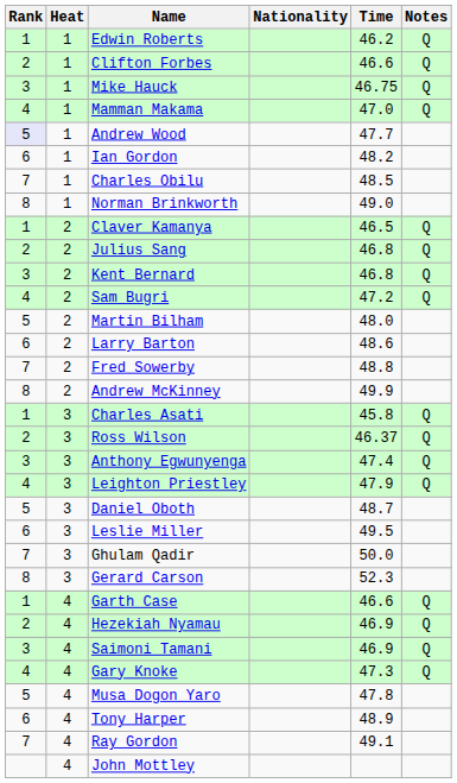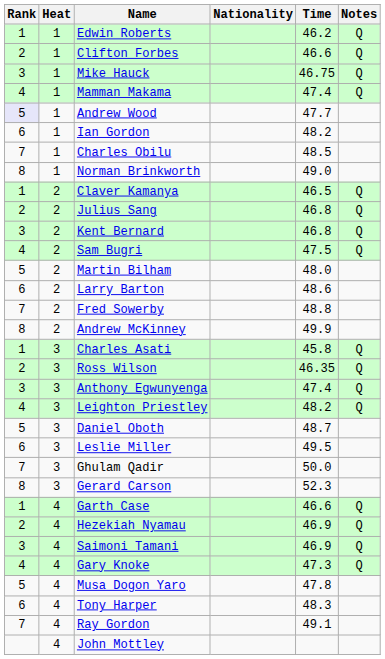Mamman Makama | Time: 47.0 -> 47.4
Sam Bugri | Time: 47.2 -> 47.5
Ross Wilson | Time: 46.37 -> 46.35
Leighton Priestley | Time: 47.9 -> 48.2
Tony Harper | Time: 48.9 -> 48.3
